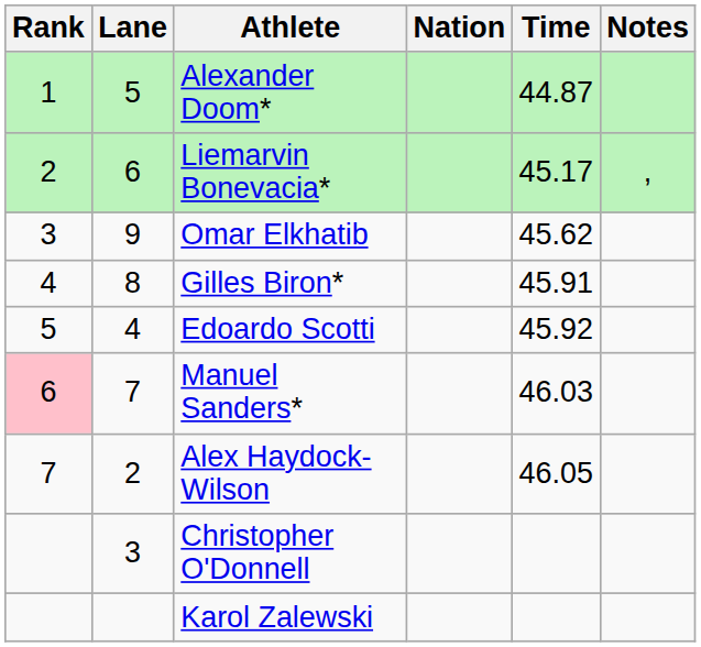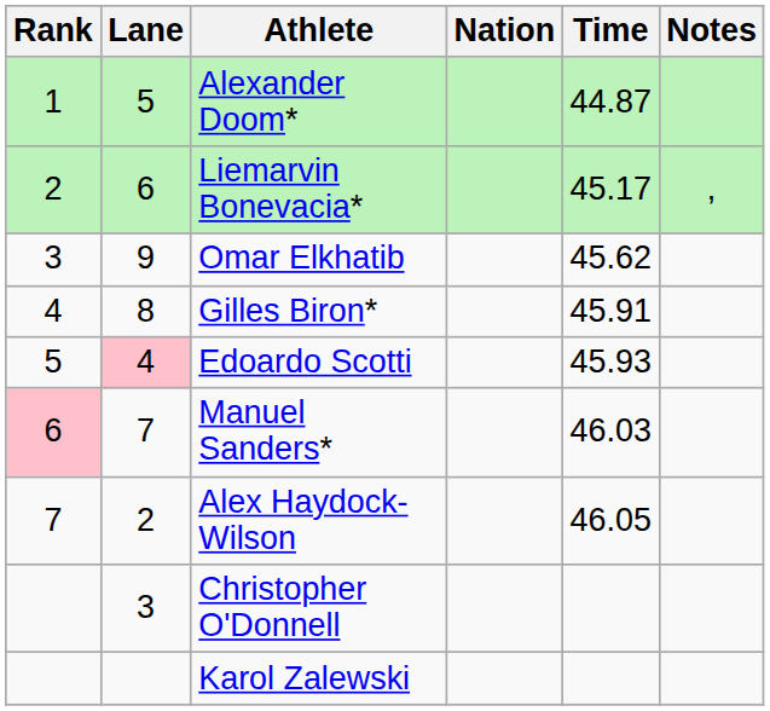Edoardo Scotti | Lane: no background -> pink background
Edoardo Scotti | Time: 45.92 -> 45.93
